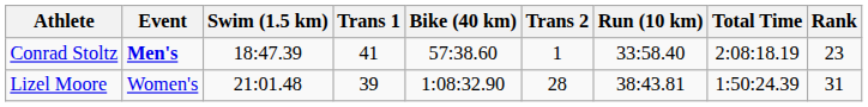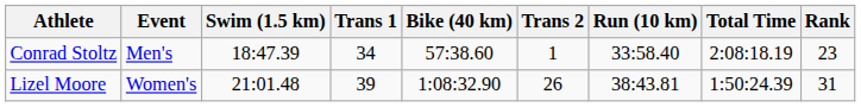Conrad Stoltz | Event: bold -> normal
Conrad Stoltz | Trans 1: 41 -> 34
Lizel Moore | Trans 2: 28 -> 26
